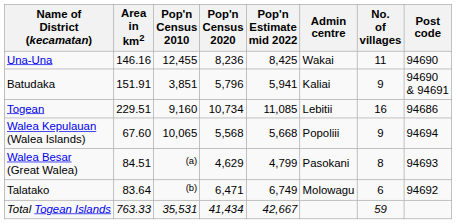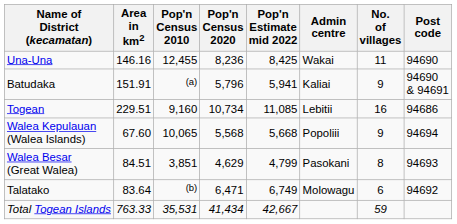Batudaka | Pop'n Census 2010: 3,851 -> (a)
Walea Besar (Great Walea) | Pop'n Census 2010: (a) -> 3,851
